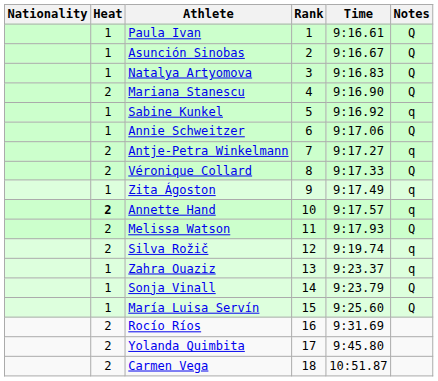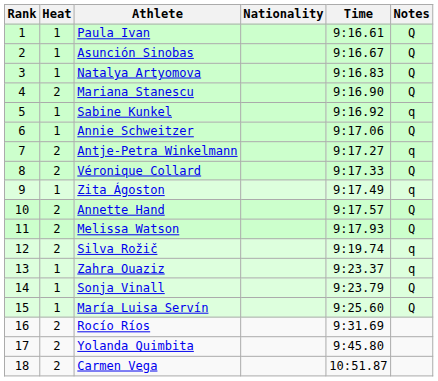columns swapped: Rank <-> Nationality
Annette Hand | Heat: bold -> normal
Annette Hand | Notes: q -> Q
